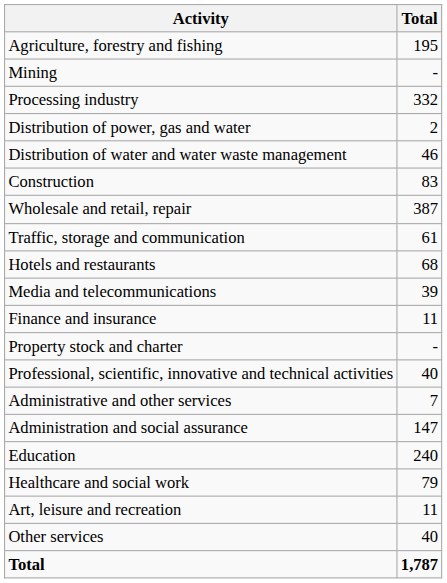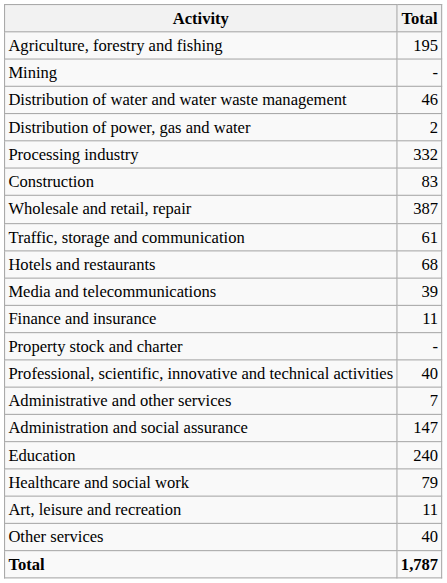rows swapped: Processing industry <-> Distribution of water and water waste management
